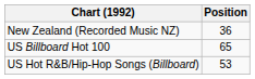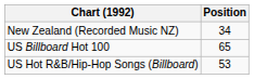New Zealand (Recorded Music NZ) | Position: 36 -> 34
